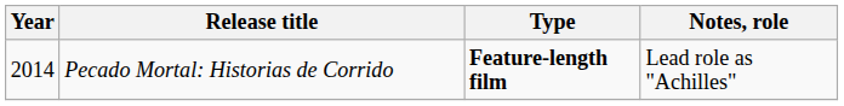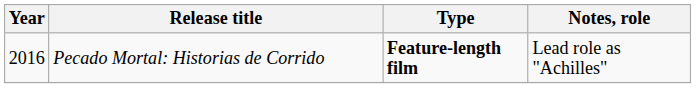Pecado Mortal: Historias de Corrido | Year: 2014 -> 2016
